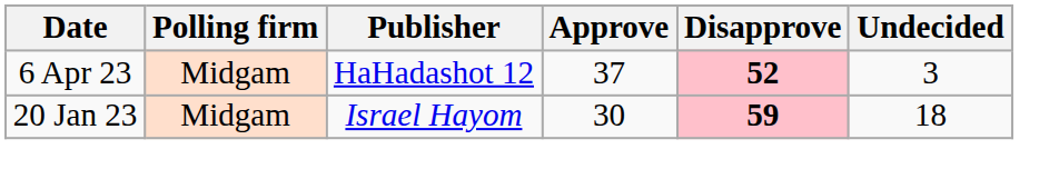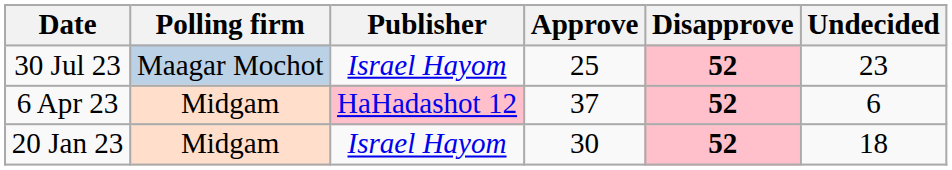+ row: 30 Jul 23 | Maagar Mochot | Israel Hayom | 25 | 52 | 23
6 Apr 23 | Publisher: no background -> pink background
6 Apr 23 | Undecided: 3 -> 6
20 Jan 23 | Disapprove: 59 -> 52
